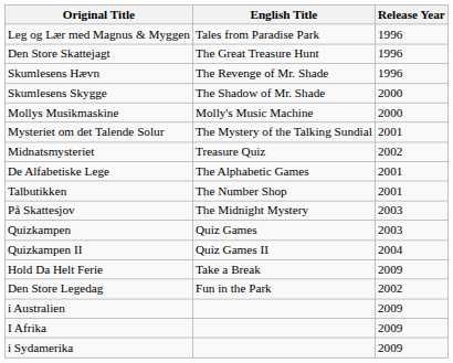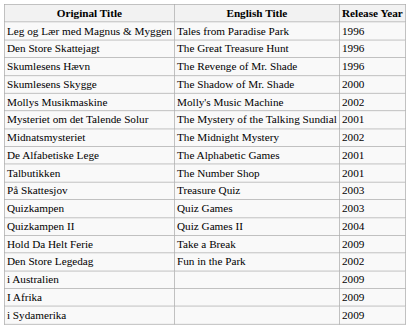Mollys Musikmaskine | Release Year: 2000 -> 2002
Midnatsmysteriet | English Title: Treasure Quiz -> The Midnight Mystery
På Skattesjov | English Title: The Midnight Mystery -> Treasure Quiz
